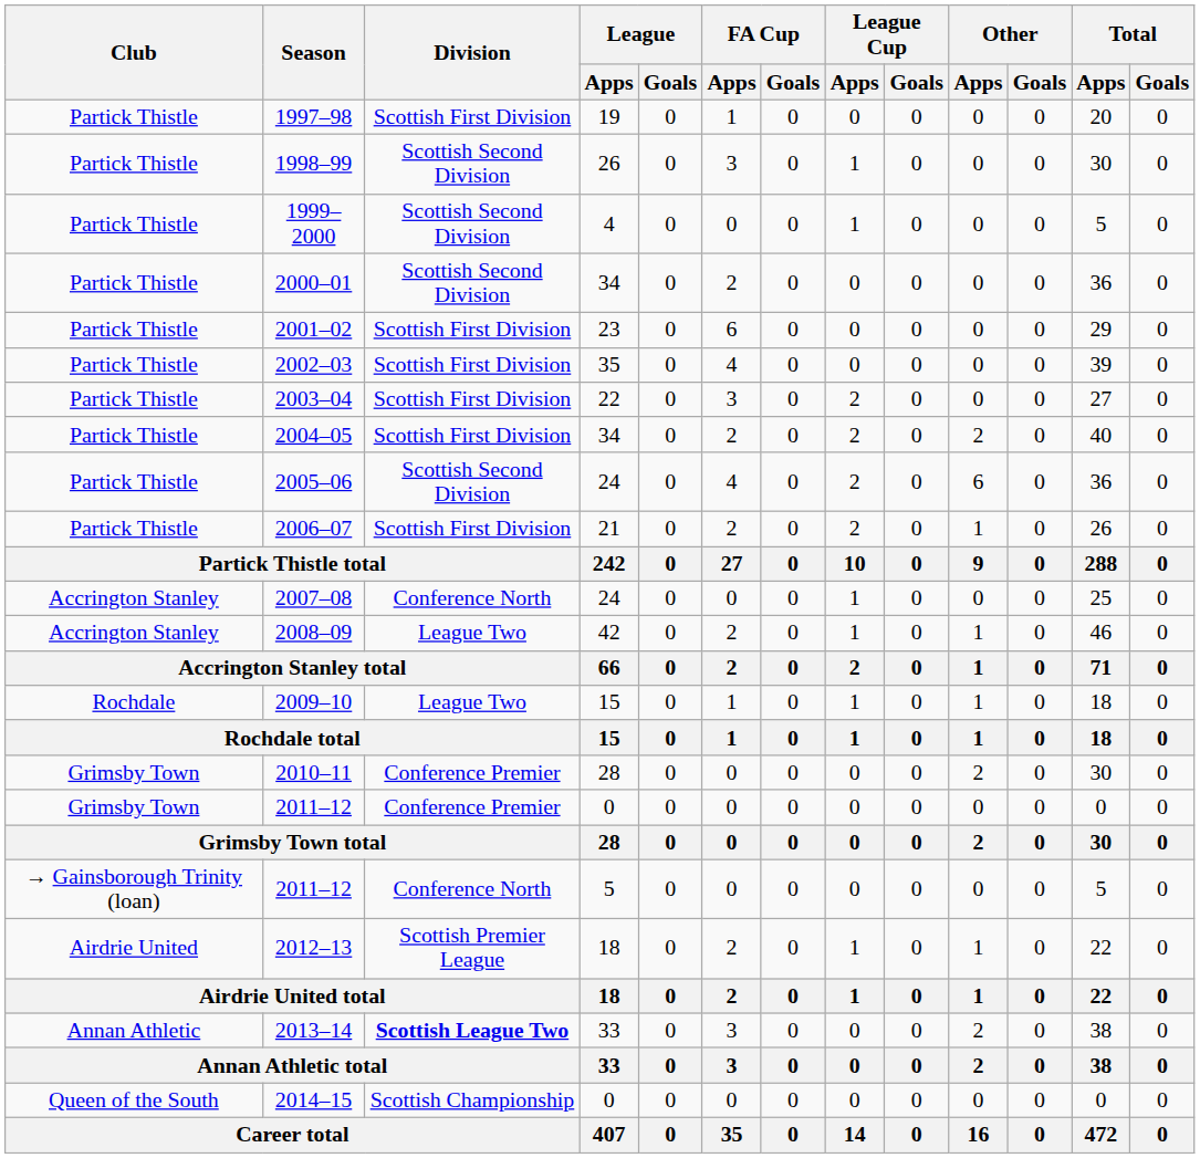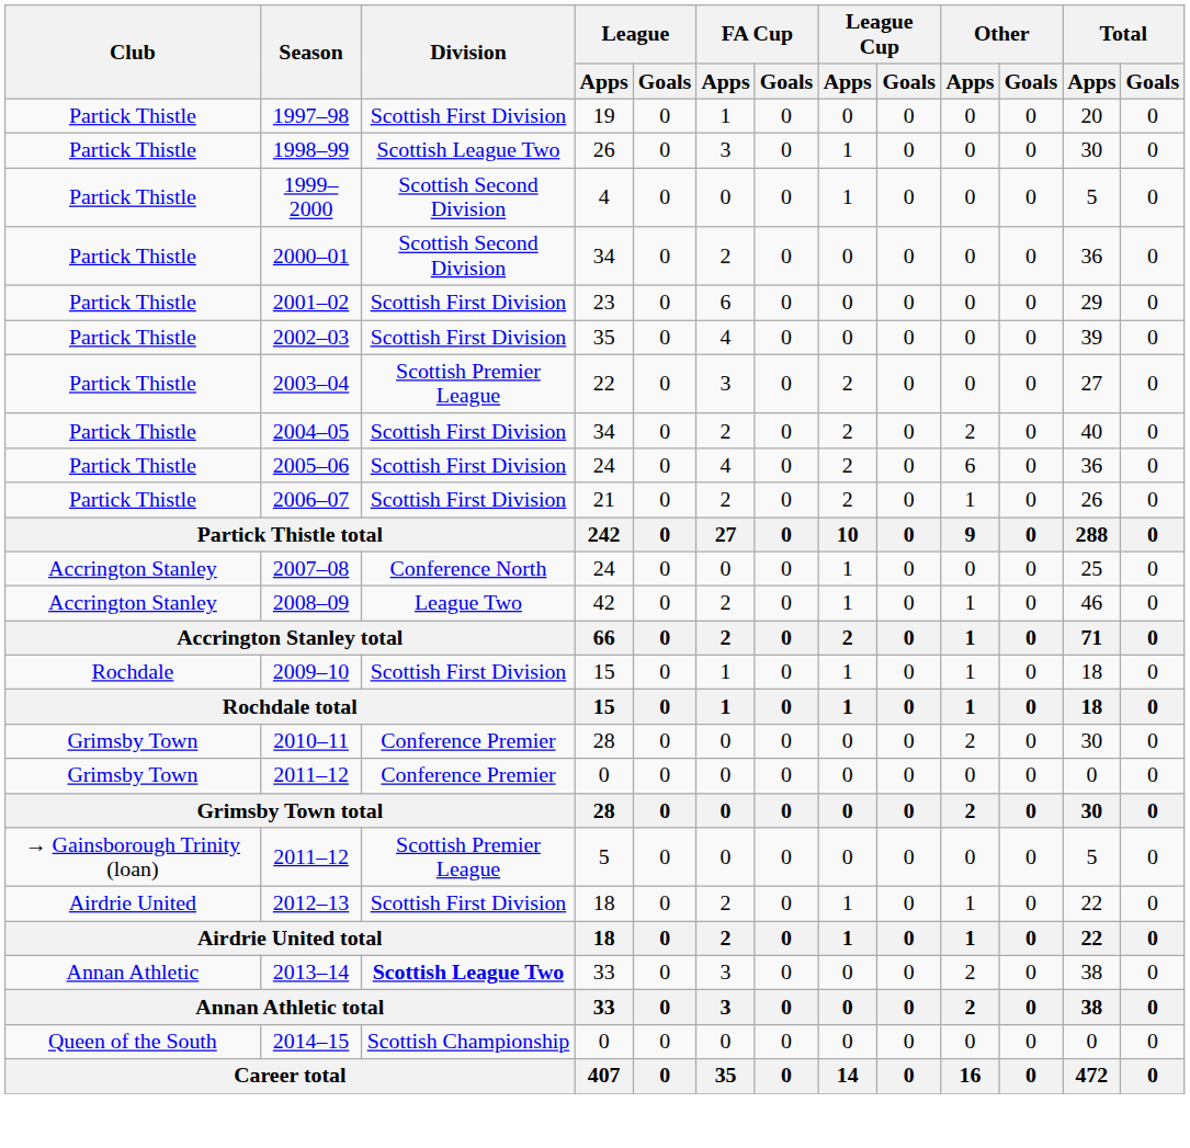1998–99 | Division: Scottish Second Division -> Scottish League Two
2003–04 | Division: Scottish First Division -> Scottish Premier League
2005–06 | Division: Scottish Second Division -> Scottish First Division
2009–10 | Division: League Two -> Scottish First Division
2011–12 / 5 | Division: Conference North -> Scottish Premier League
2012–13 | Division: Scottish Premier League -> Scottish First Division
